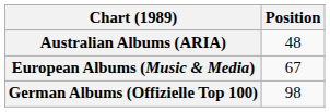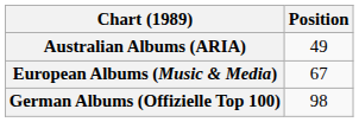Australian Albums (ARIA) | Position: 48 -> 49
